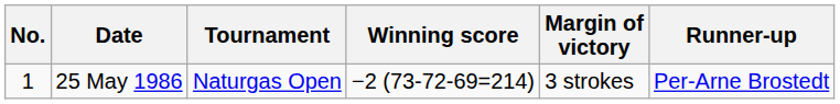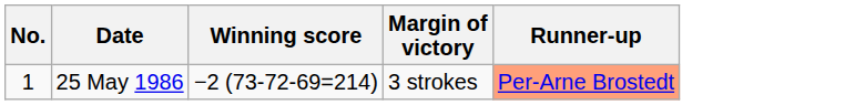- column: Tournament | Naturgas Open
25 May 1986 | Runner-up: no background -> lightsalmon background
